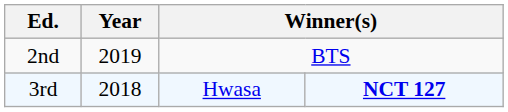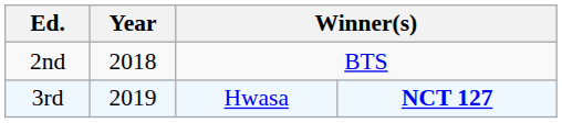2nd | Year: 2019 -> 2018
3rd | Year: 2018 -> 2019
